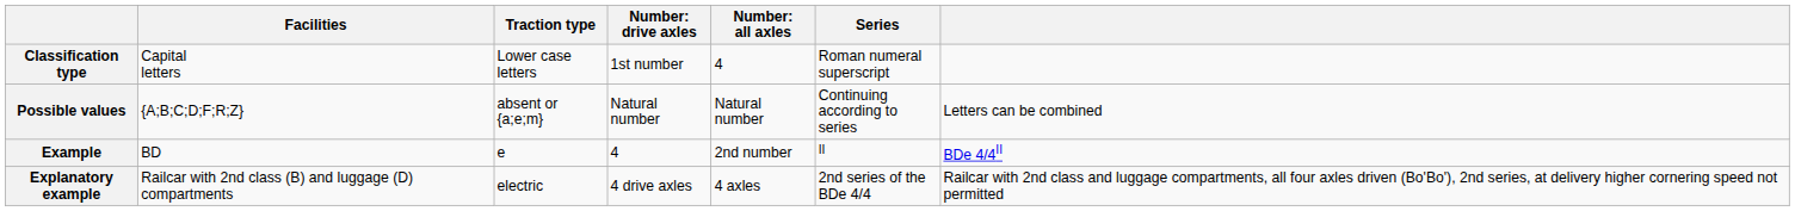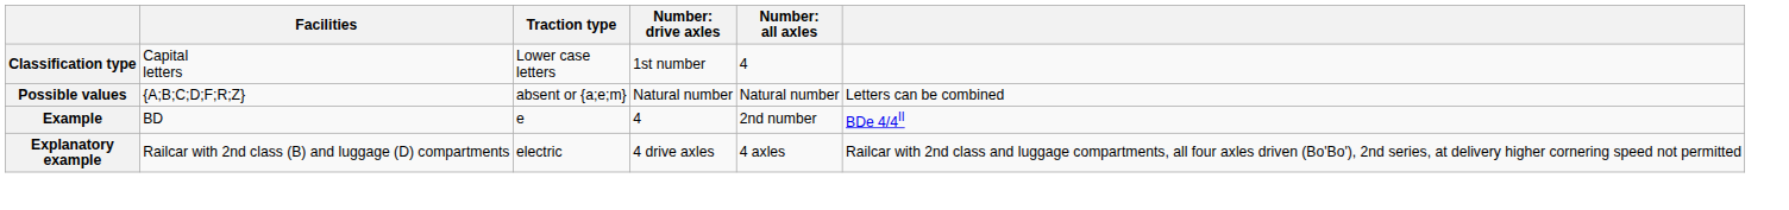- column: Series | Roman numeral superscript | Continuing according to series | II | 2nd series of the BDe 4/4
